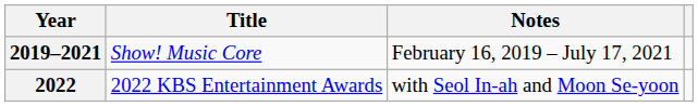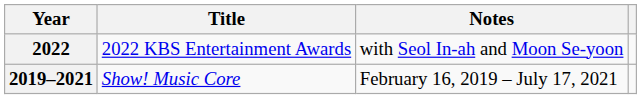rows swapped: 2019–2021 <-> 2022
